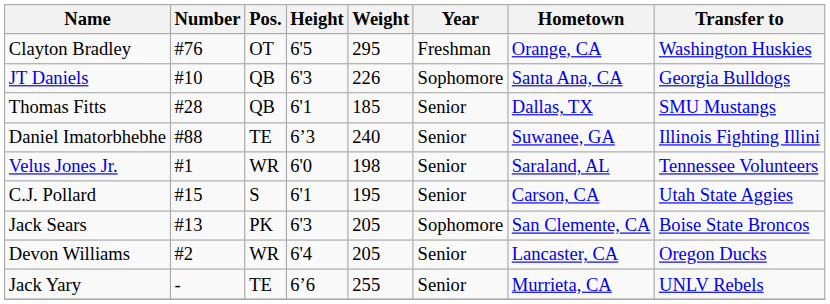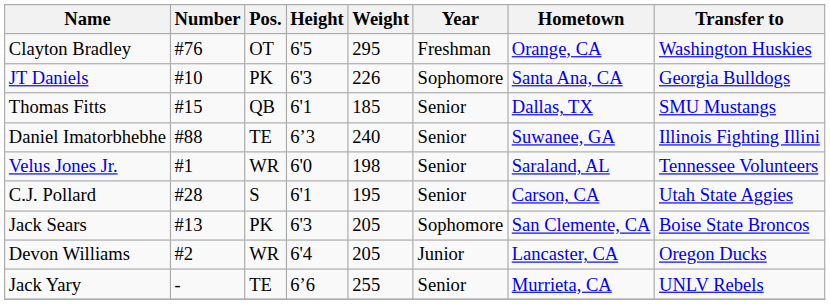JT Daniels | Pos.: QB -> PK
Thomas Fitts | Number: #28 -> #15
C.J. Pollard | Number: #15 -> #28
Devon Williams | Year: Senior -> Junior
